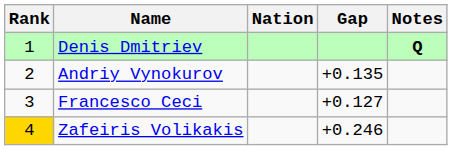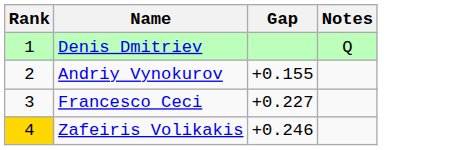- column: Nation
Denis Dmitriev | Notes: bold -> normal
Andriy Vynokurov | Gap: +0.135 -> +0.155
Francesco Ceci | Gap: +0.127 -> +0.227
